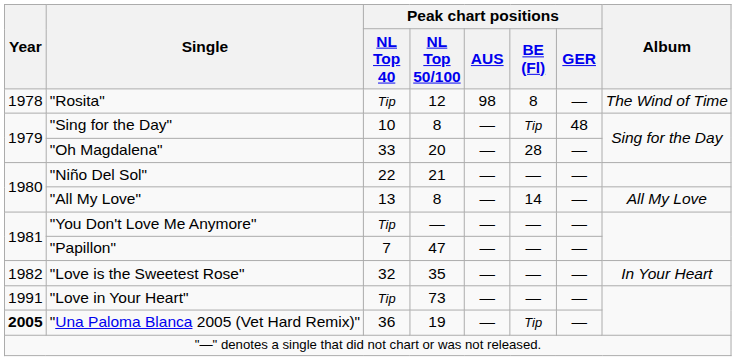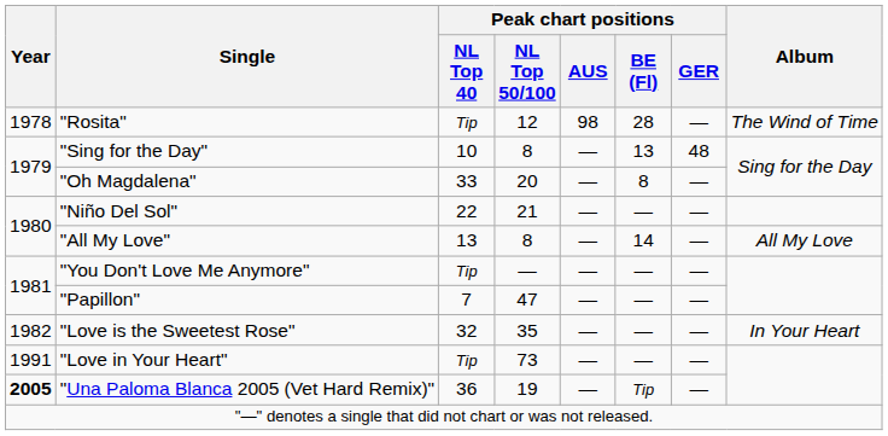"Rosita" | Peak chart positions / BE (Fl): 8 -> 28
"Sing for the Day" | Peak chart positions / BE (Fl): Tip -> 13
"Oh Magdalena" | Peak chart positions / BE (Fl): 28 -> 8
